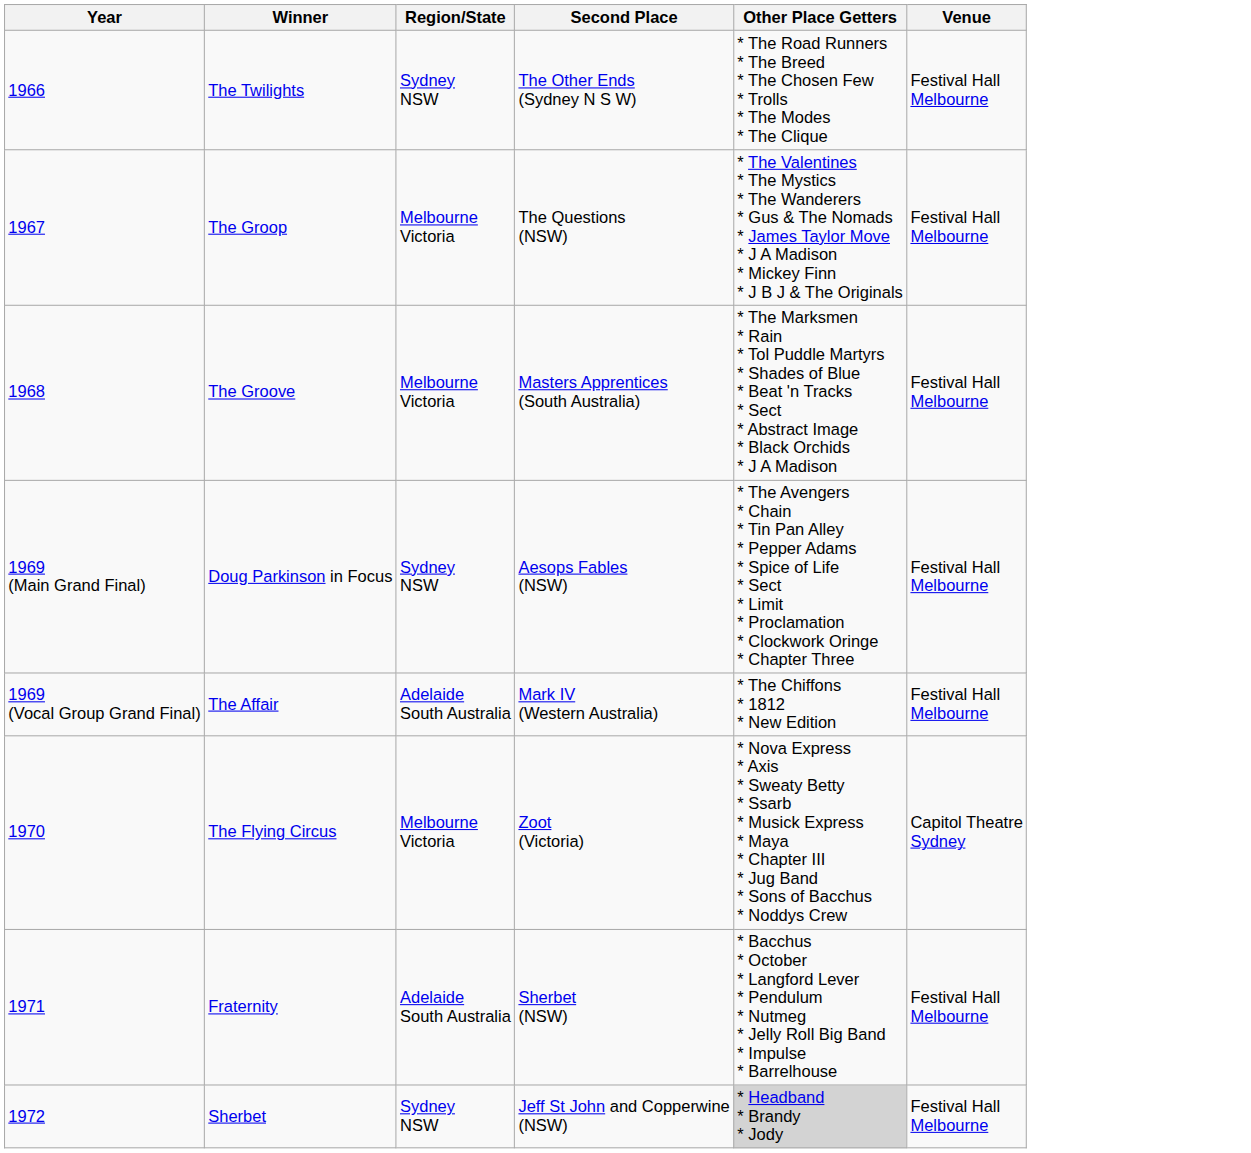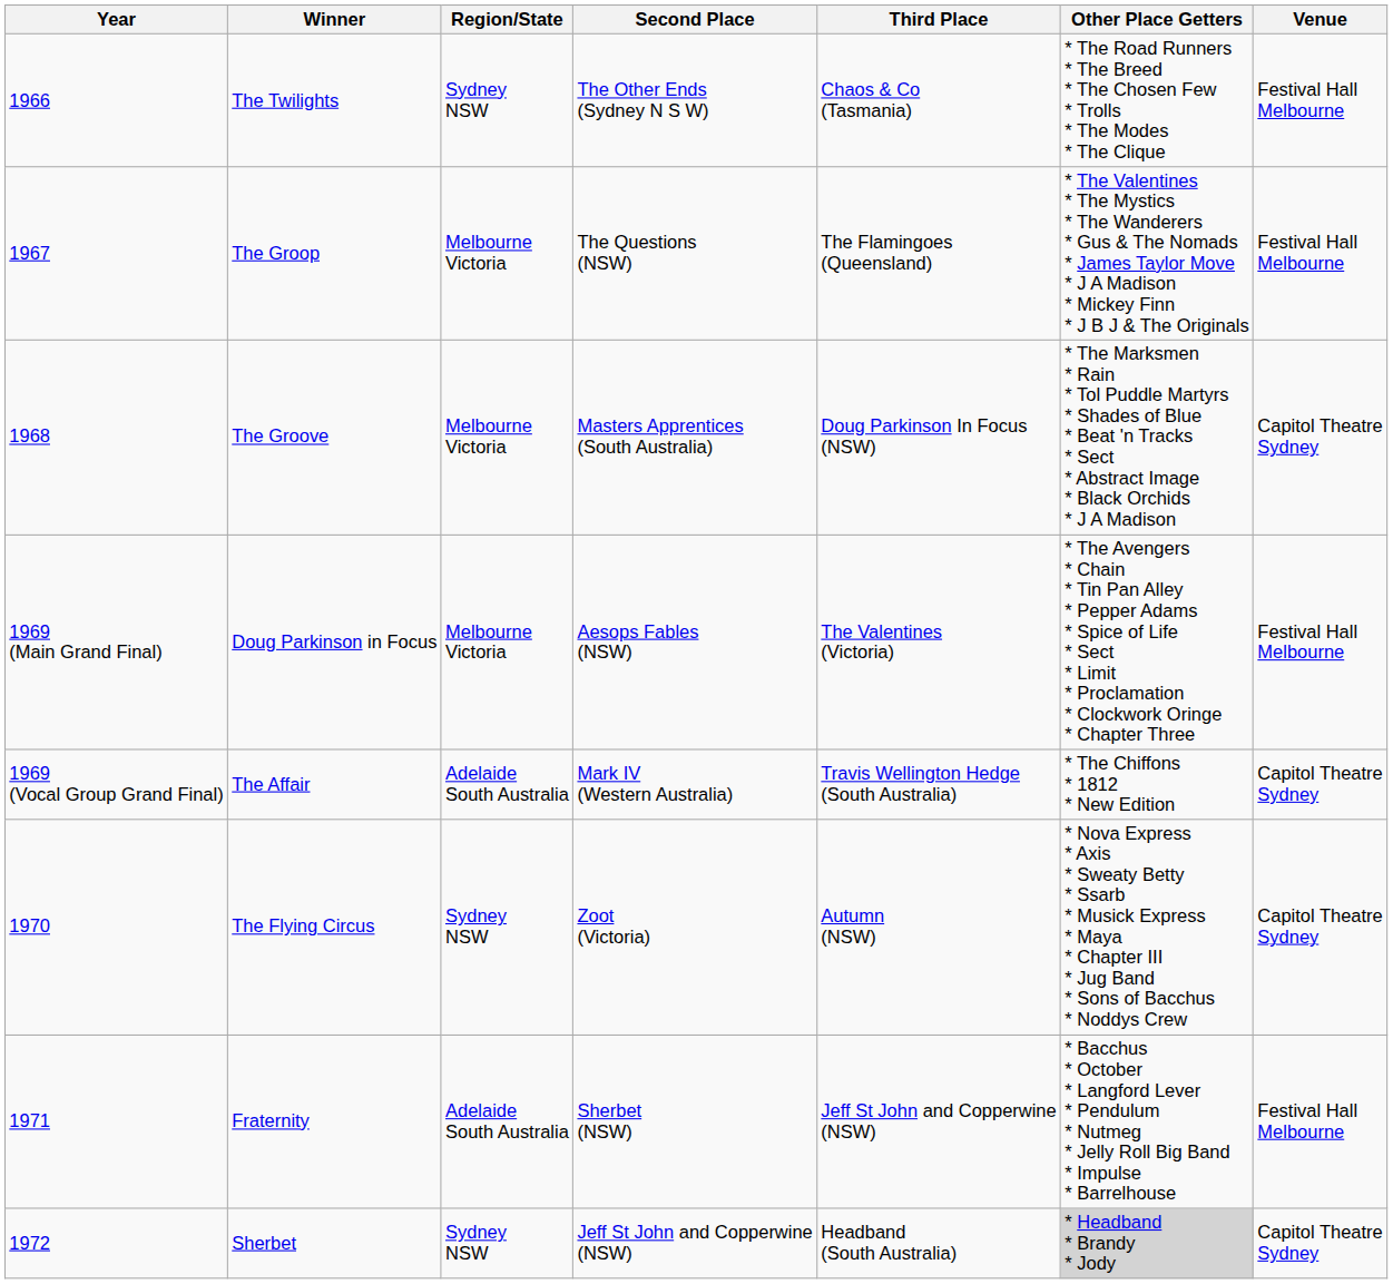+ column: Third Place | Chaos & Co (Tasmania) | The Flamingoes (Queensland) | Doug Parkinson In Focus (NSW) | The Valentines (Victoria) | Travis Wellington Hedge (South Australia) | Autumn (NSW) | Jeff St John and Copperwine (NSW) | Headband (South Australia)
The Groove | Venue: Festival Hall Melbourne -> Capitol Theatre Sydney
Doug Parkinson in Focus | Region/State: Sydney NSW -> Melbourne Victoria
The Affair | Venue: Festival Hall Melbourne -> Capitol Theatre Sydney
The Flying Circus | Region/State: Melbourne Victoria -> Sydney NSW
Sherbet | Venue: Festival Hall Melbourne -> Capitol Theatre Sydney
